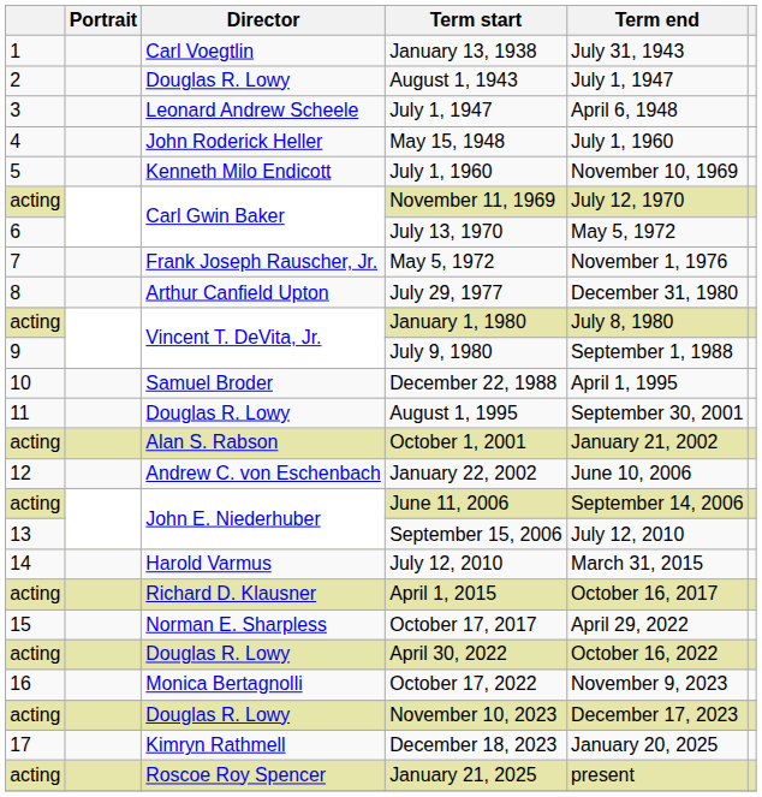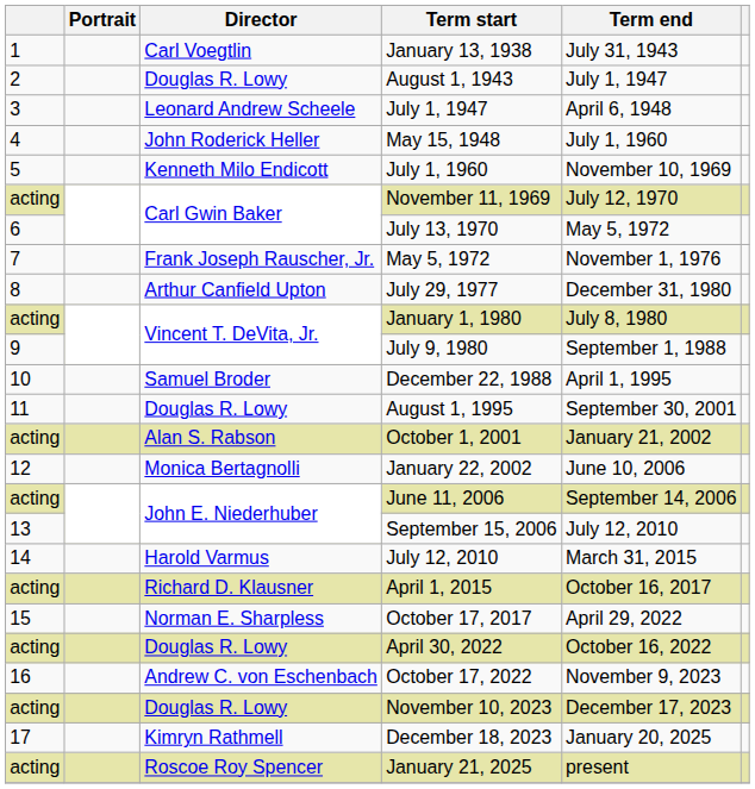January 22, 2002 | Director: Andrew C. von Eschenbach -> Monica Bertagnolli
October 17, 2022 | Director: Monica Bertagnolli -> Andrew C. von Eschenbach
